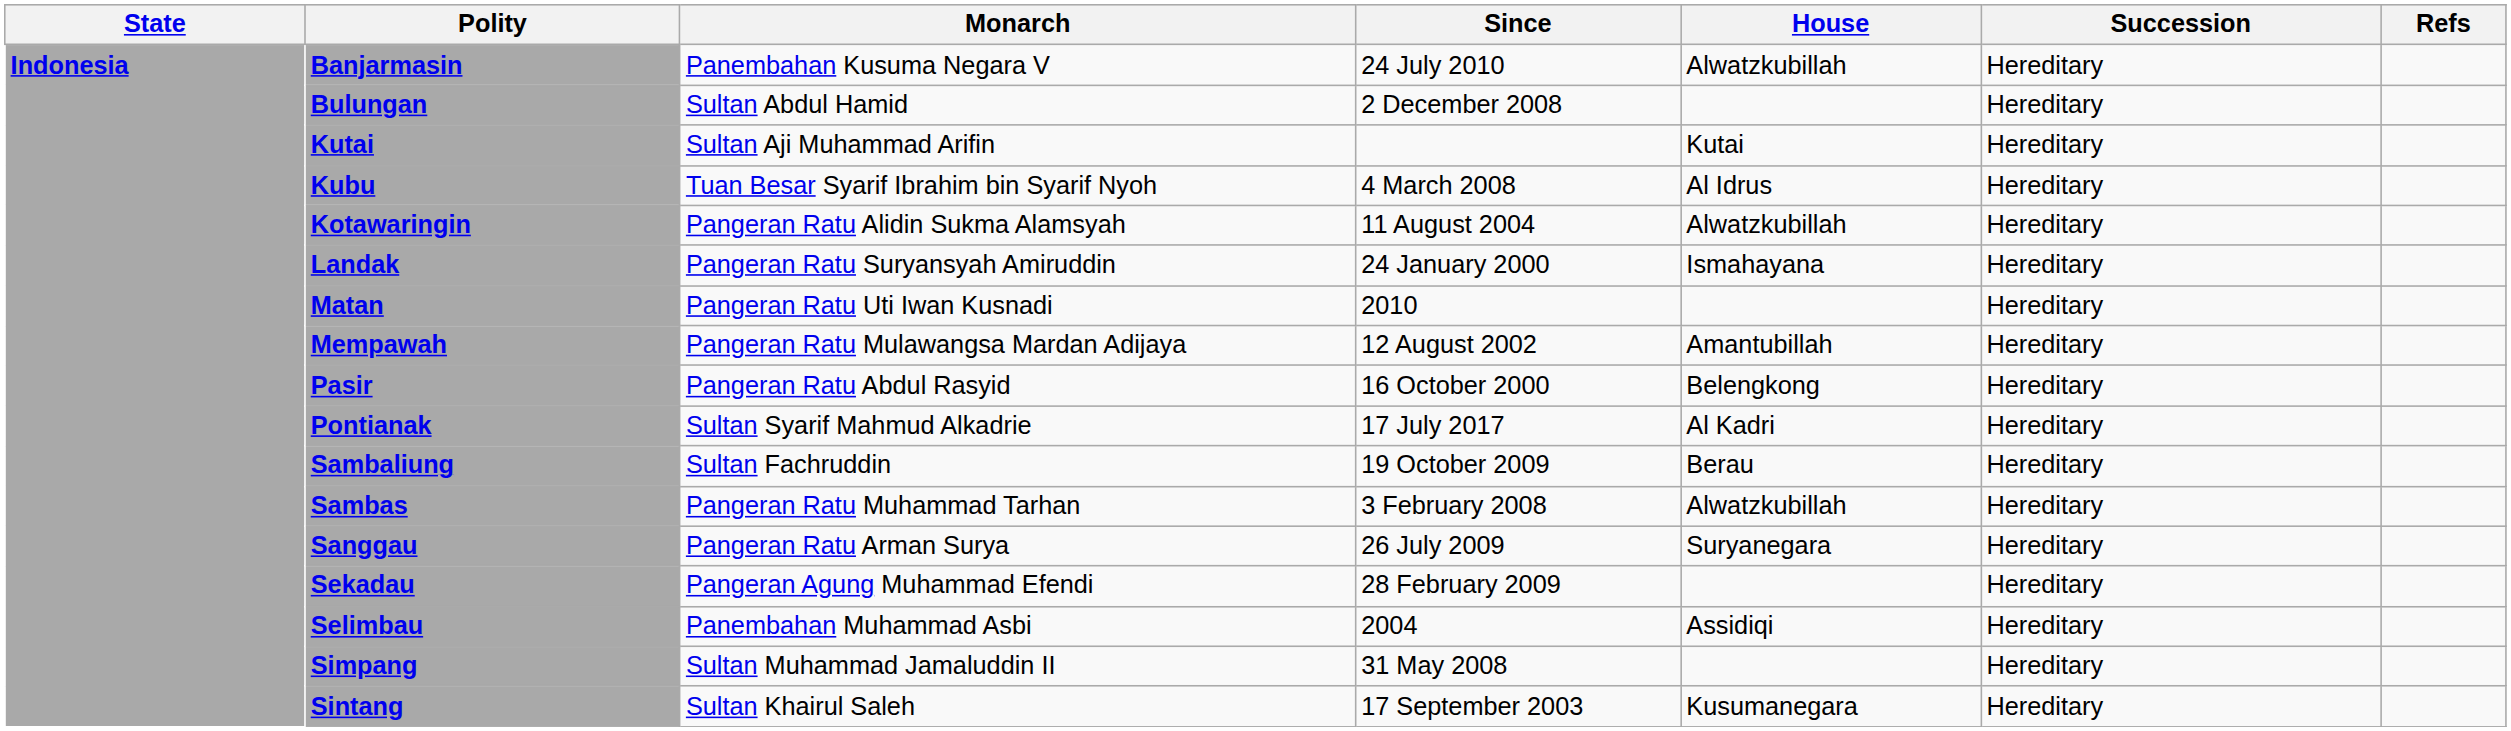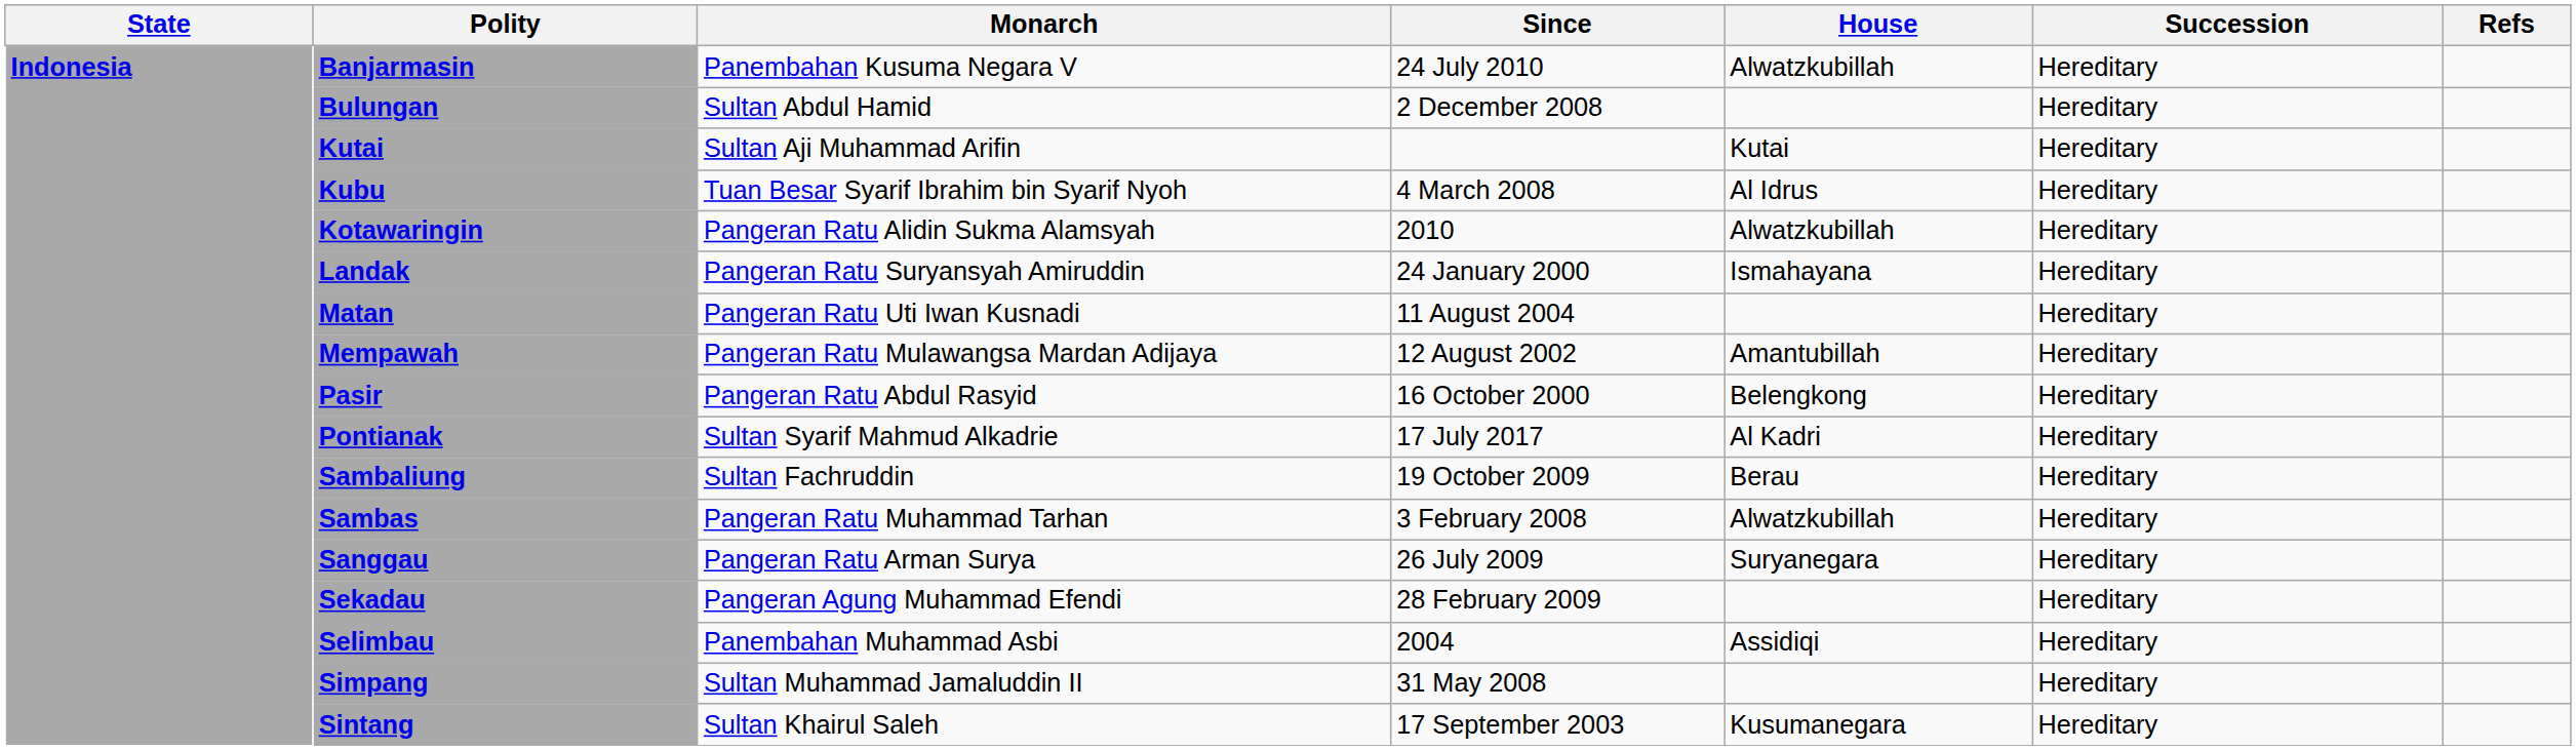Kotawaringin | Since: 11 August 2004 -> 2010
Matan | Since: 2010 -> 11 August 2004
